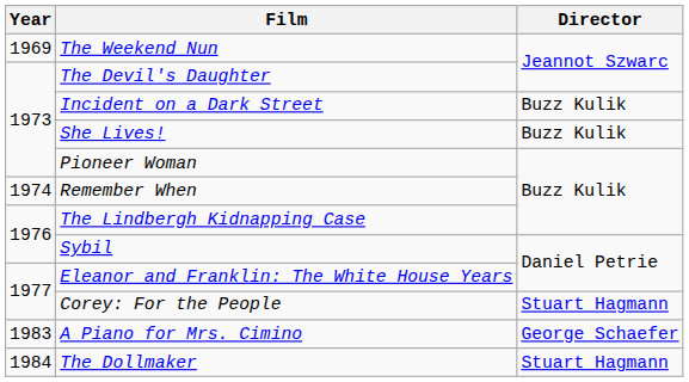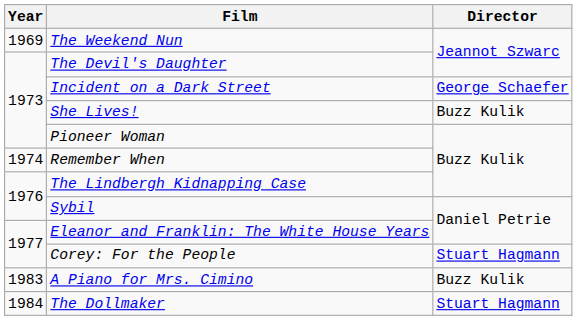Incident on a Dark Street | Director: Buzz Kulik -> George Schaefer
A Piano for Mrs. Cimino | Director: George Schaefer -> Buzz Kulik
